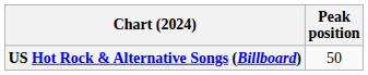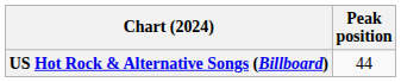US Hot Rock & Alternative Songs (Billboard) | Peak position: 50 -> 44
